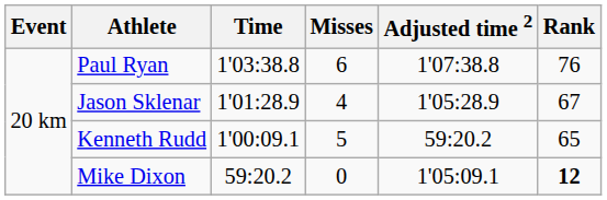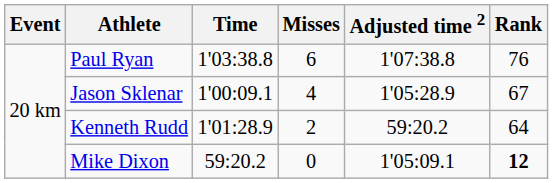Jason Sklenar | Time: 1'01:28.9 -> 1'00:09.1
Kenneth Rudd | Time: 1'00:09.1 -> 1'01:28.9
Kenneth Rudd | Misses: 5 -> 2
Kenneth Rudd | Rank: 65 -> 64
